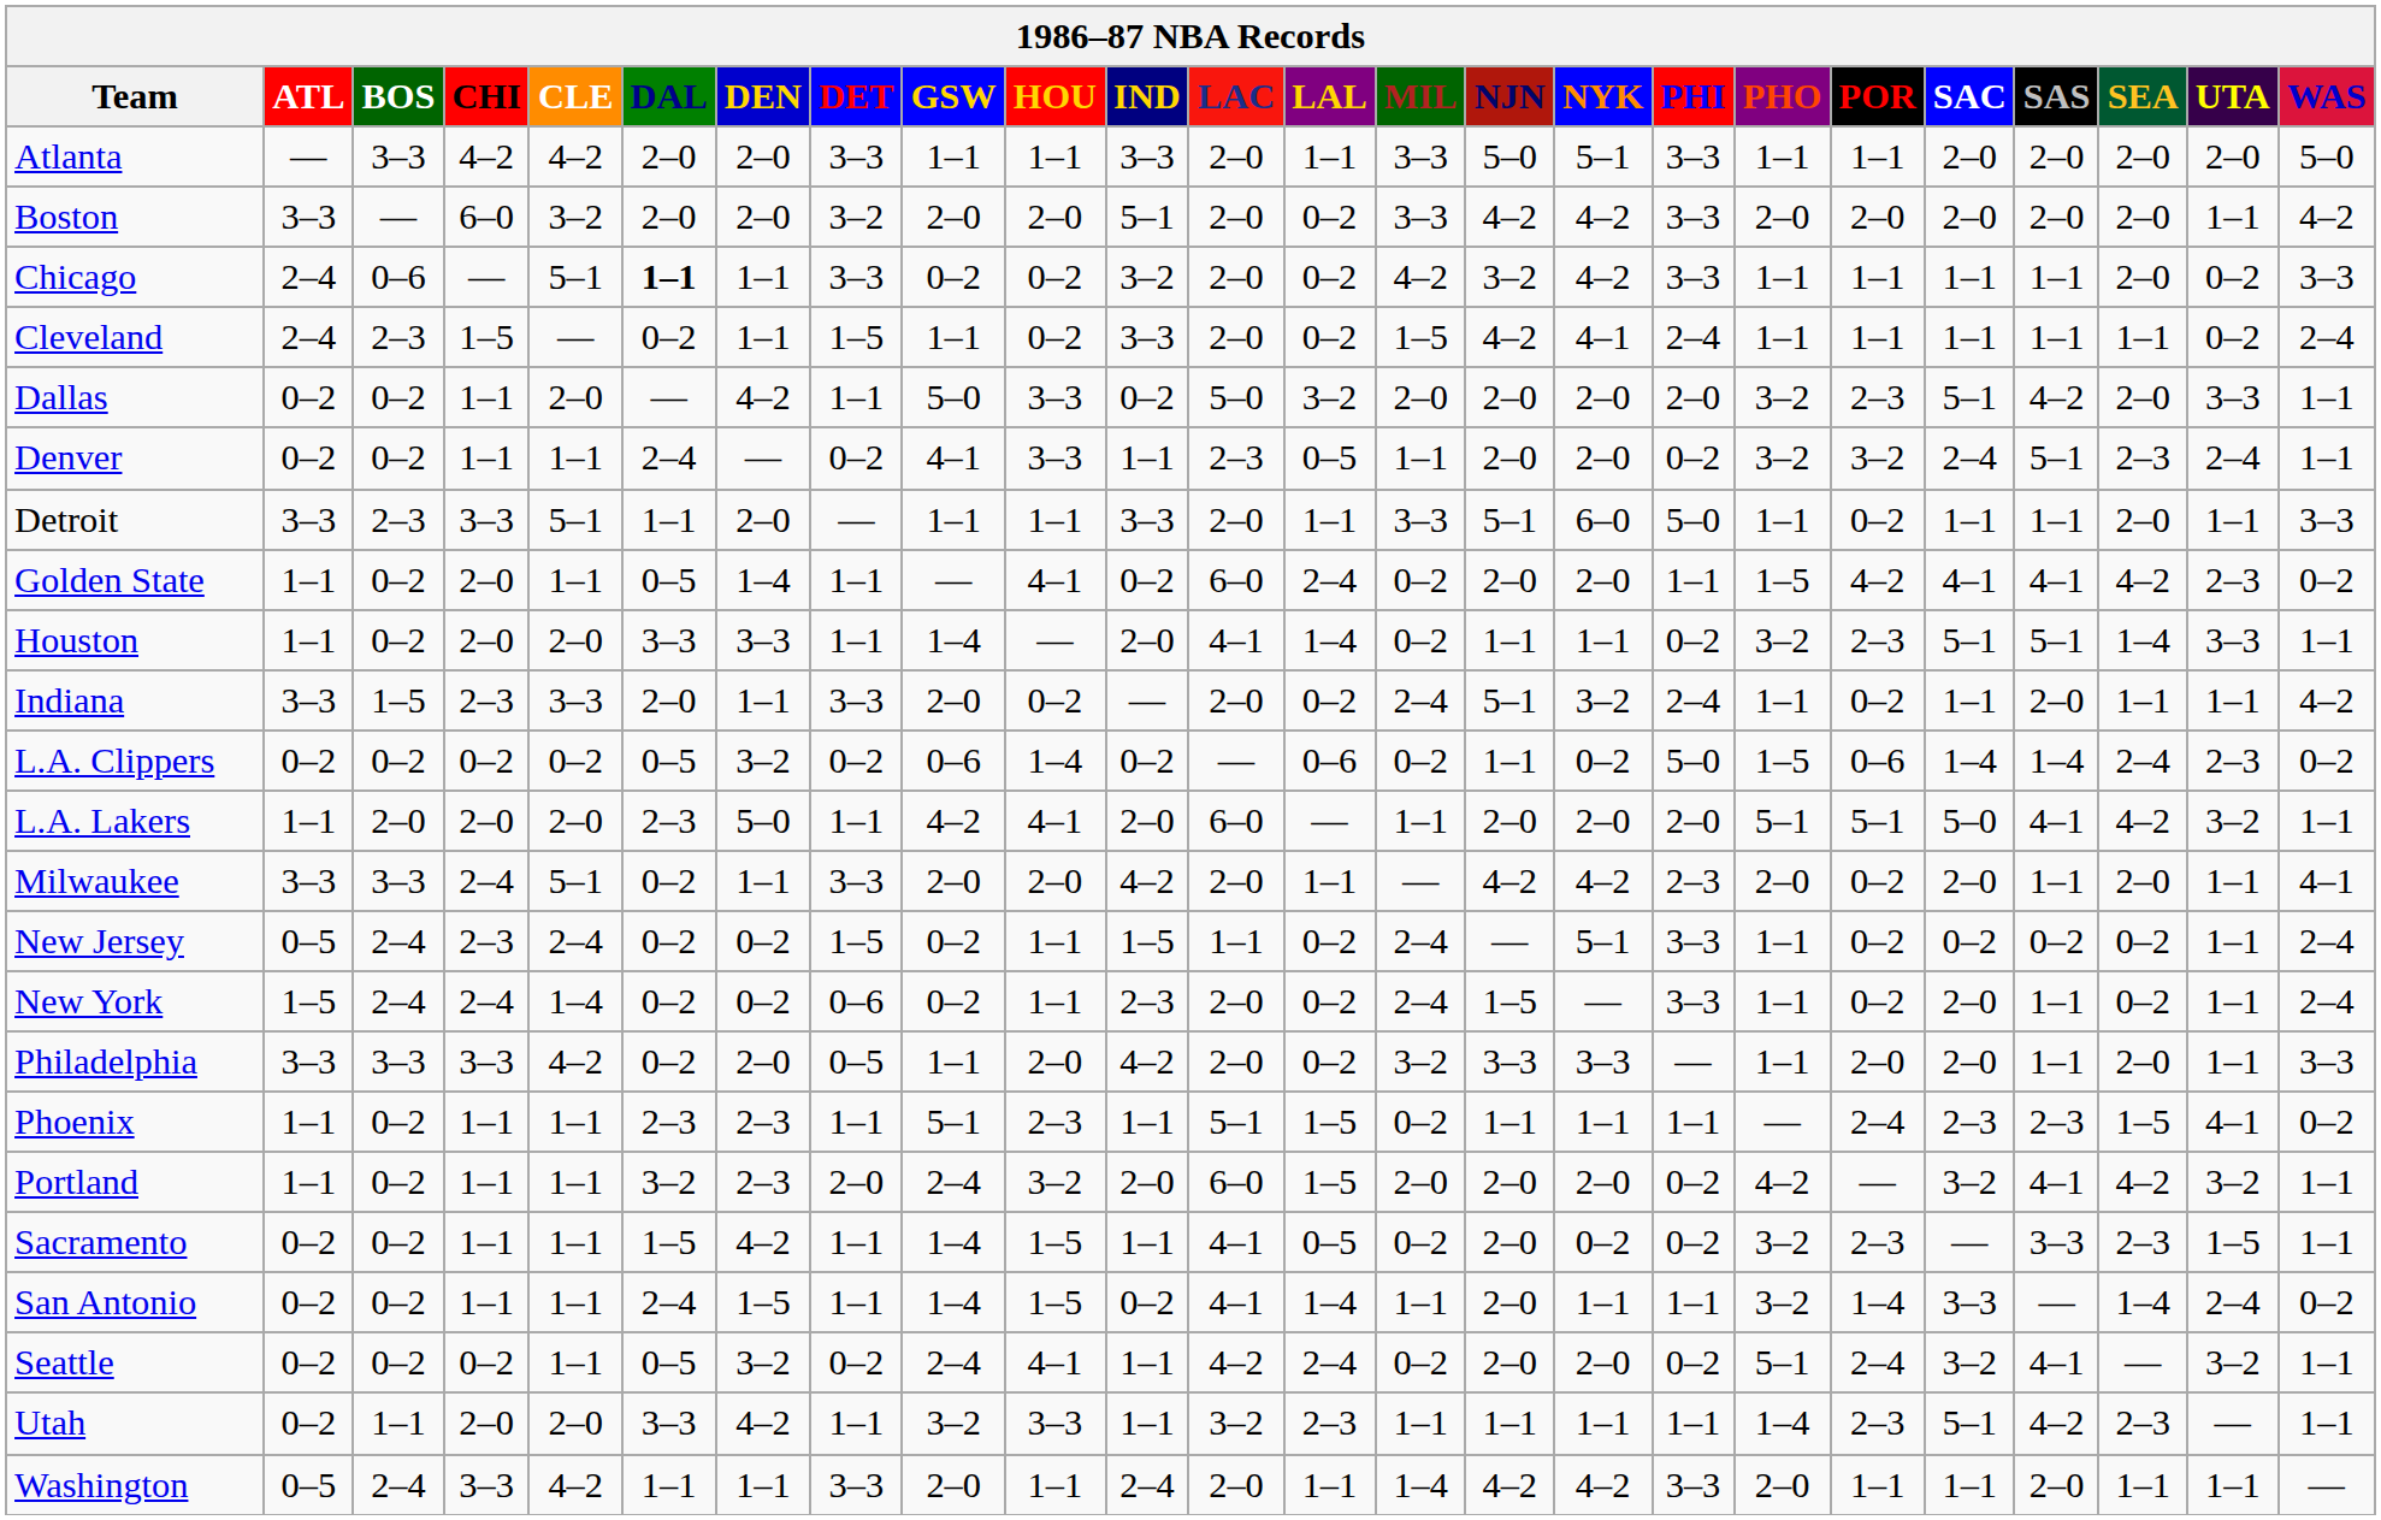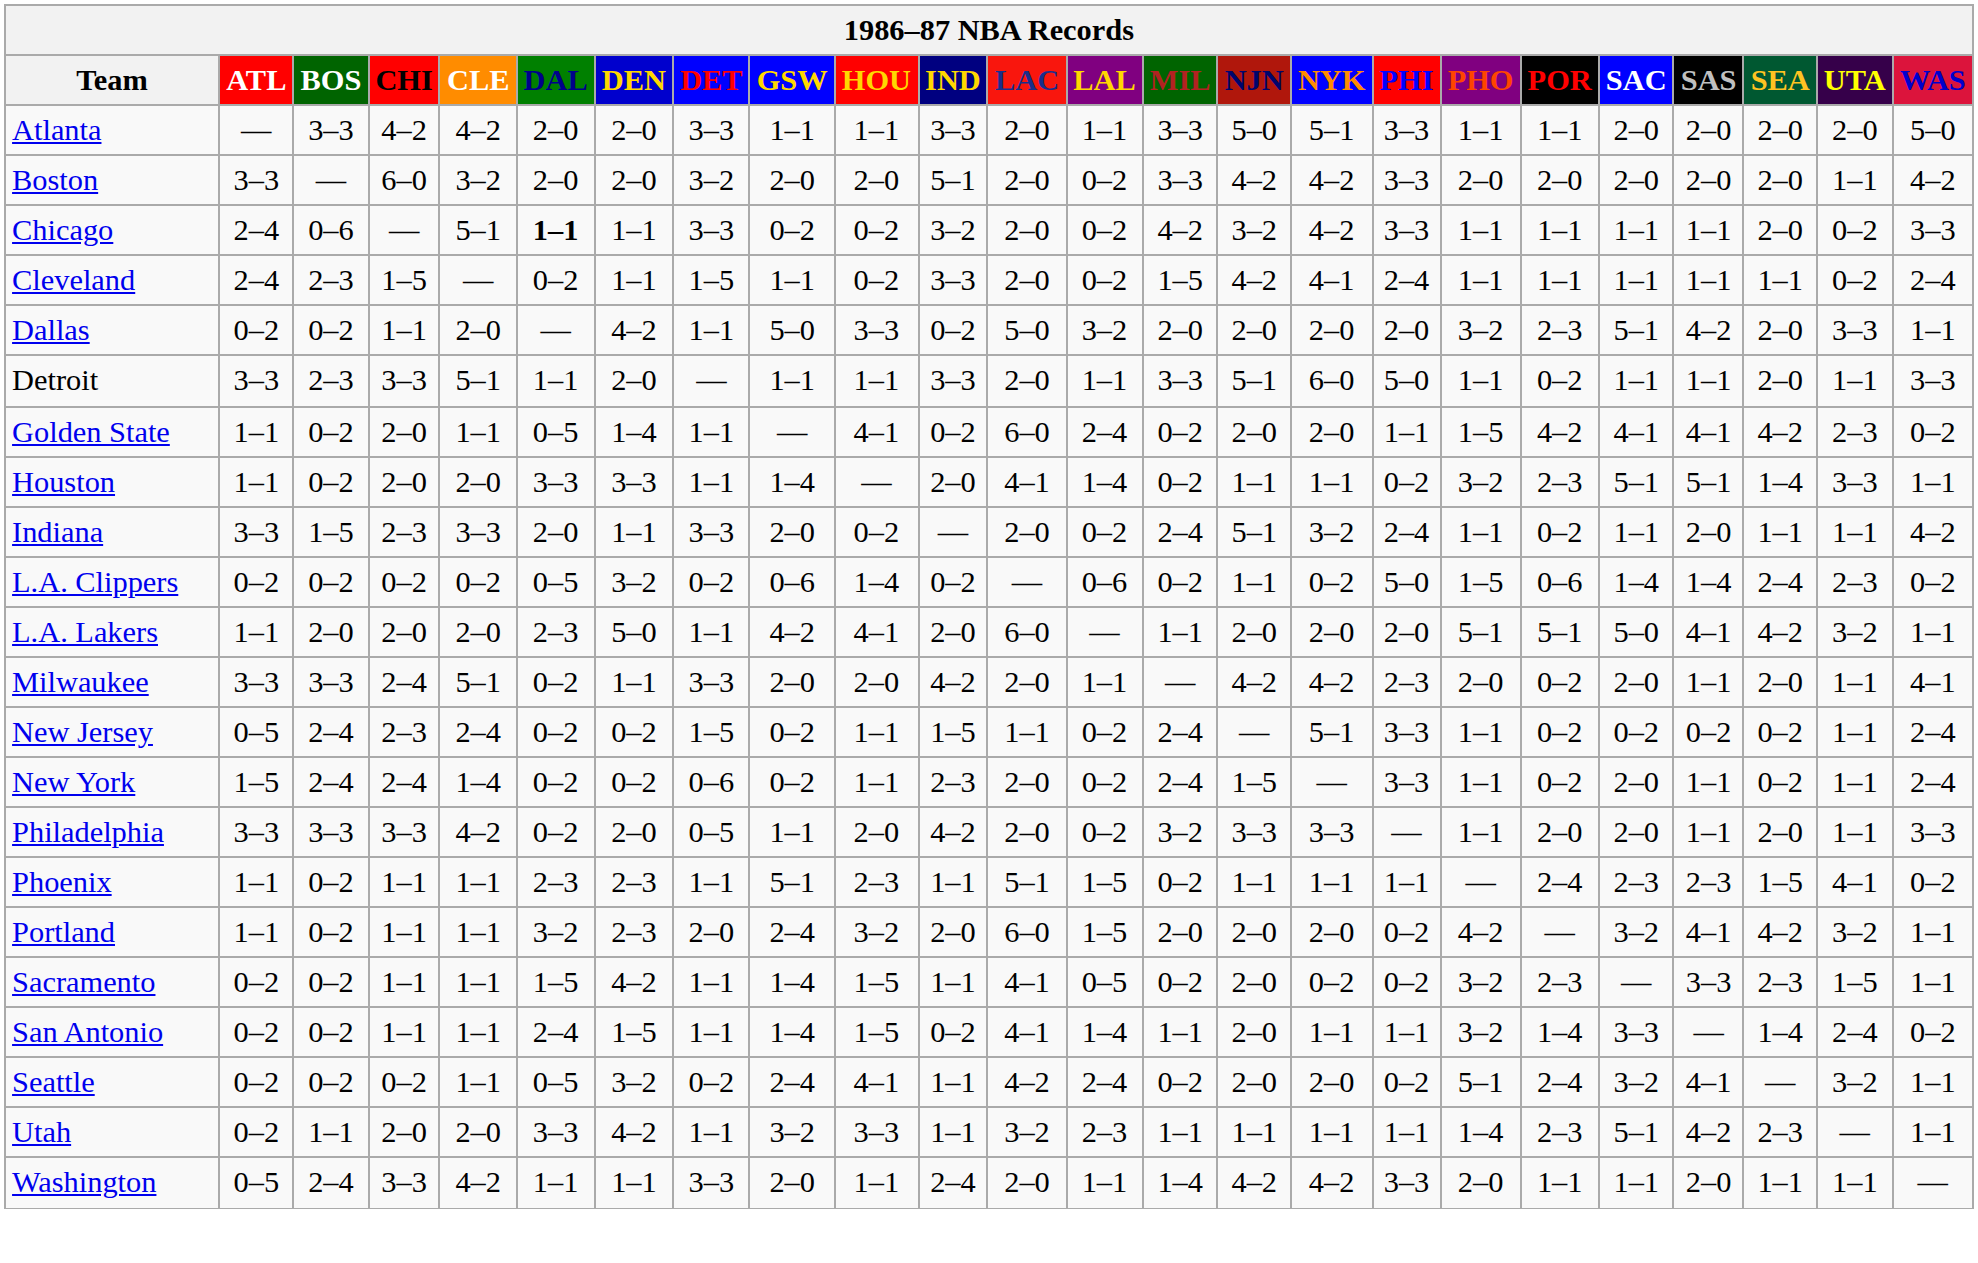- row: Denver | 0–2 | 0–2 | 1–1 | 1–1 | 2–4 | — | 0–2 | 4–1 | 3–3 | 1–1 | 2–3 | 0–5 | 1–1 | 2–0 | 2–0 | 0–2 | 3–2 | 3–2 | 2–4 | 5–1 | 2–3 | 2–4 | 1–1
